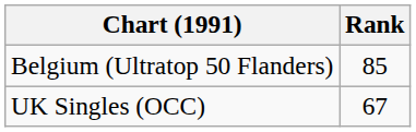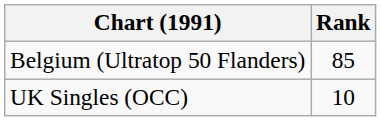UK Singles (OCC) | Rank: 67 -> 10
